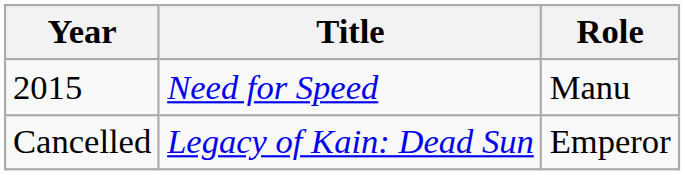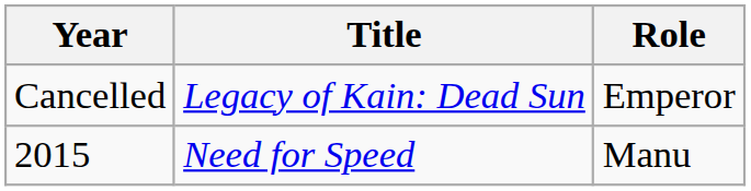rows swapped: 2015 <-> Cancelled
